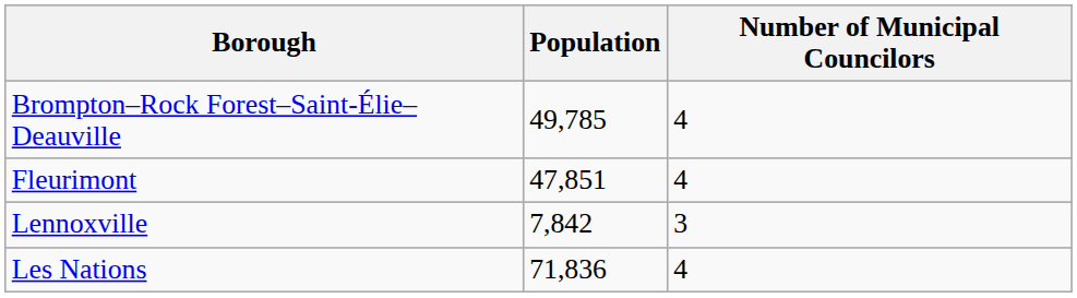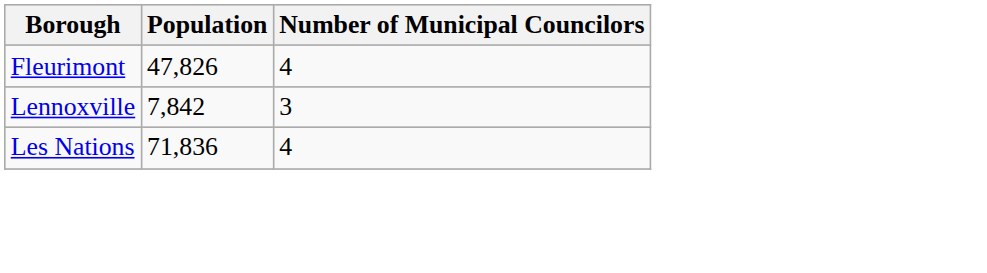- row: Brompton–Rock Forest–Saint-Élie–Deauville | 49,785 | 4
Fleurimont | Population: 47,851 -> 47,826
